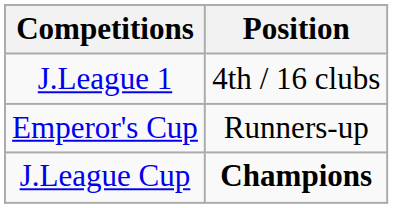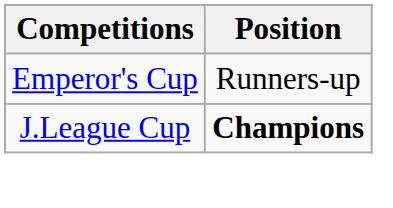- row: J.League 1 | 4th / 16 clubs
